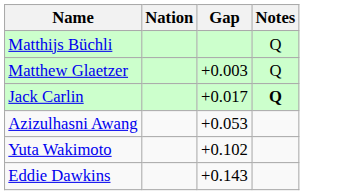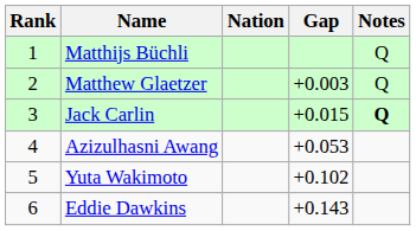+ column: Rank | 1 | 2 | 3 | 4 | 5 | 6
Jack Carlin | Gap: +0.017 -> +0.015
